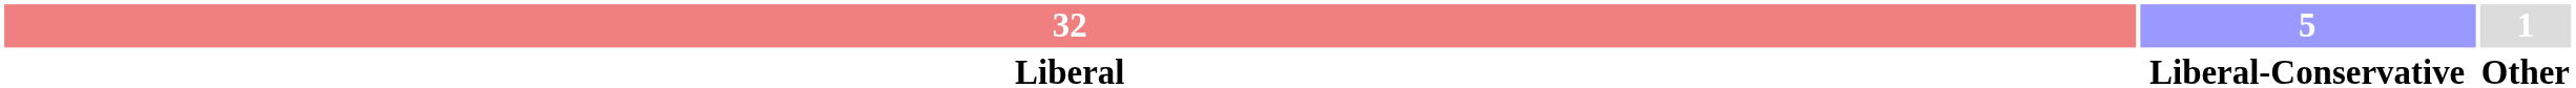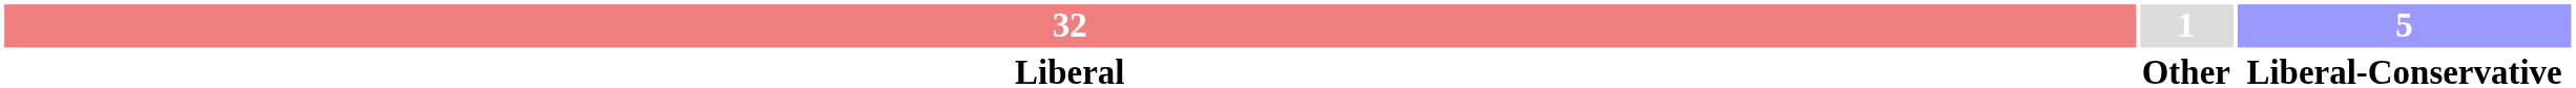columns swapped: 5 <-> 1
